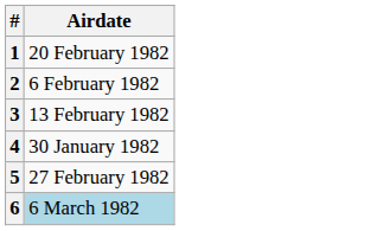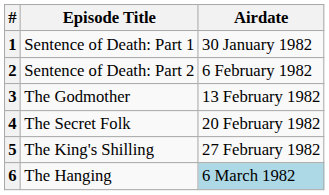+ column: Episode Title | Sentence of Death: Part 1 | Sentence of Death: Part 2 | The Godmother | The Secret Folk | The King's Shilling | The Hanging
1 | Airdate: 20 February 1982 -> 30 January 1982
4 | Airdate: 30 January 1982 -> 20 February 1982
